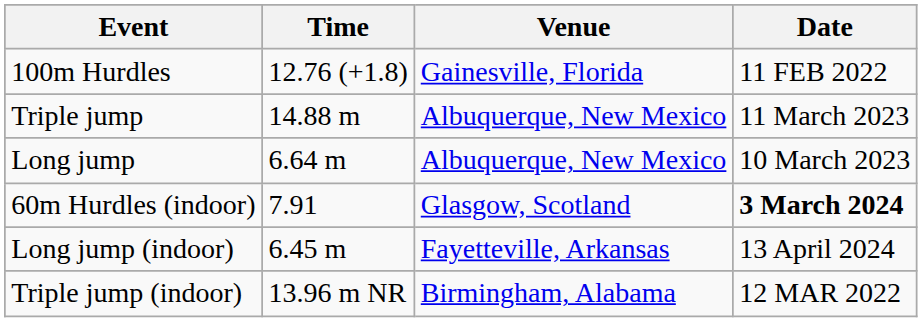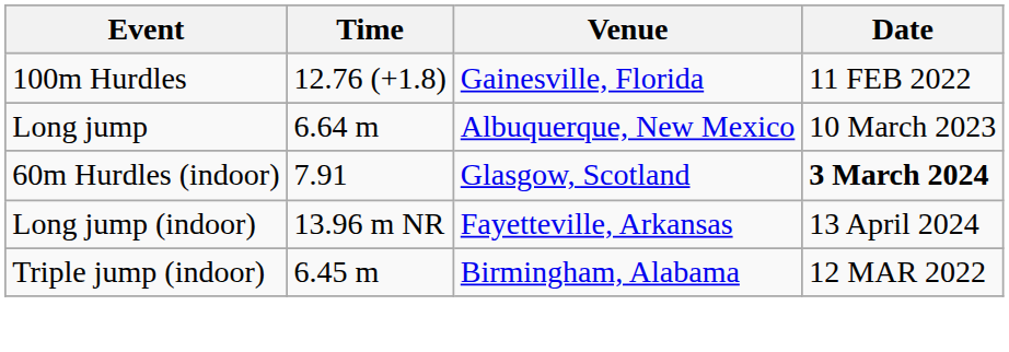- row: Triple jump | 14.88 m | Albuquerque, New Mexico | 11 March 2023
Long jump (indoor) | Time: 6.45 m -> 13.96 m NR
Triple jump (indoor) | Time: 13.96 m NR -> 6.45 m
